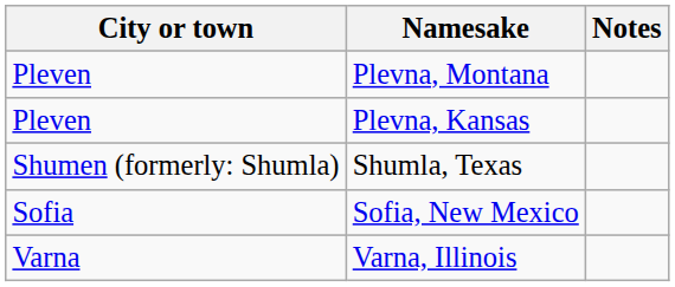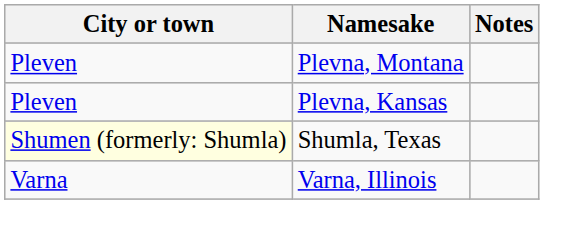Shumla, Texas | City or town: no background -> lightyellow background
- row: Sofia | Sofia, New Mexico
